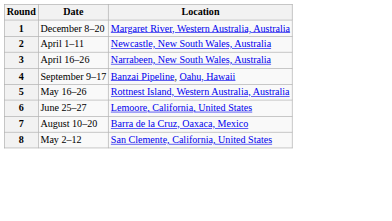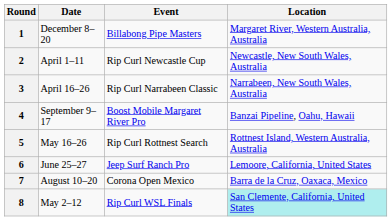+ column: Event | Billabong Pipe Masters | Rip Curl Newcastle Cup | Rip Curl Narrabeen Classic | Boost Mobile Margaret River Pro | Rip Curl Rottnest Search | Jeep Surf Ranch Pro | Corona Open Mexico | Rip Curl WSL Finals
8 | Location: no background -> paleturquoise background
